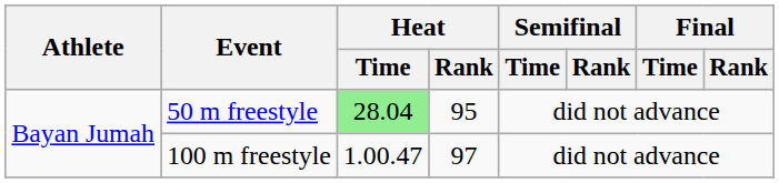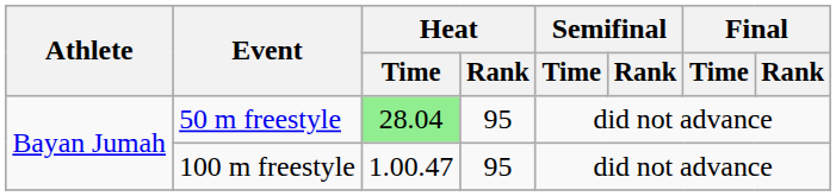100 m freestyle | Heat / Rank: 97 -> 95
